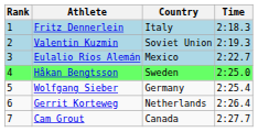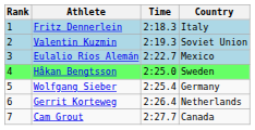columns swapped: Country <-> Time
